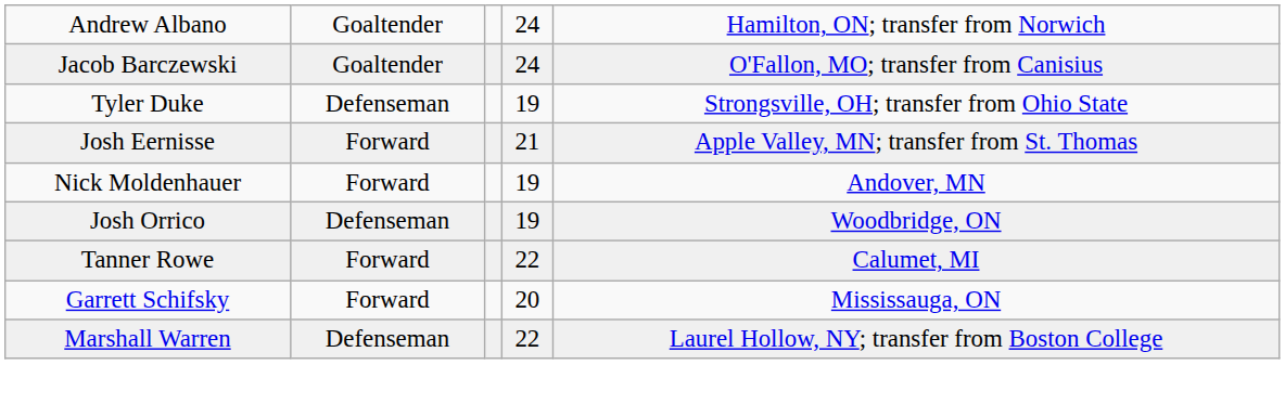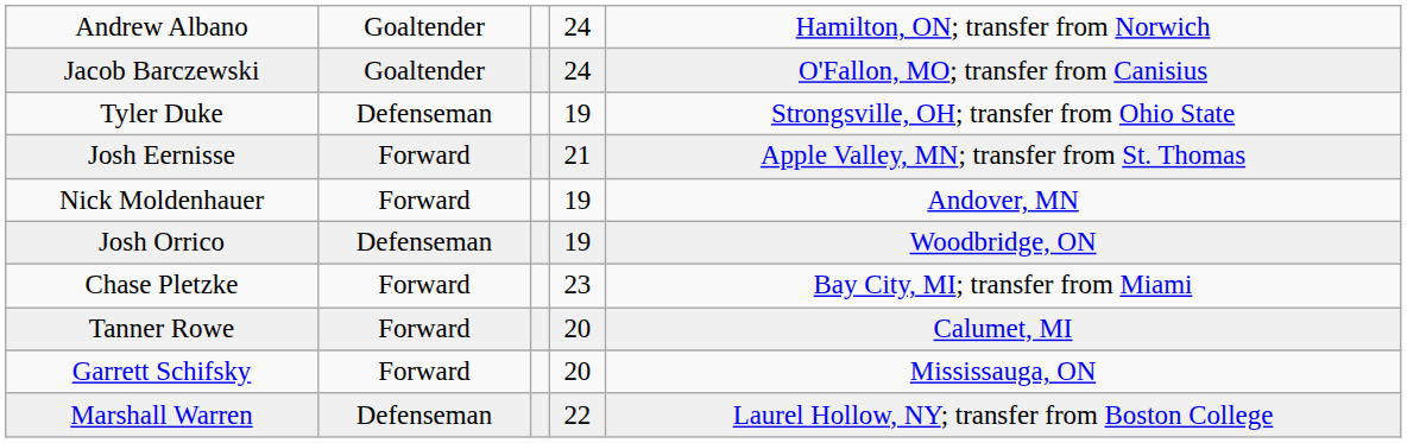+ row: Chase Pletzke | Forward | 23 | Bay City, MI; transfer from Miami
Tanner Rowe | column 4: 22 -> 20
